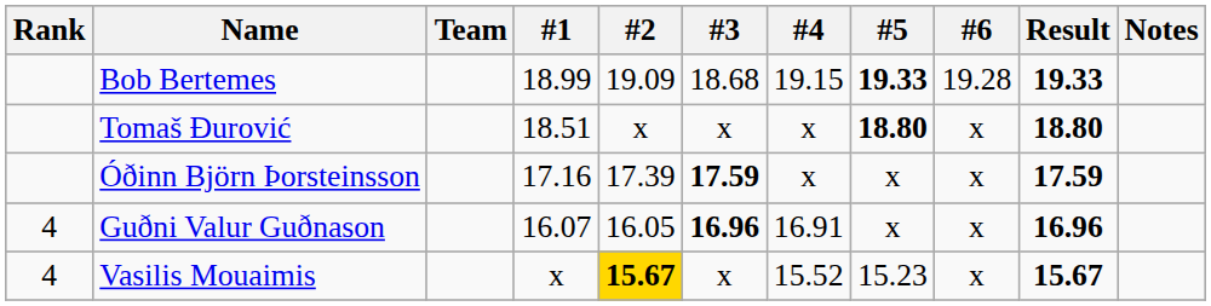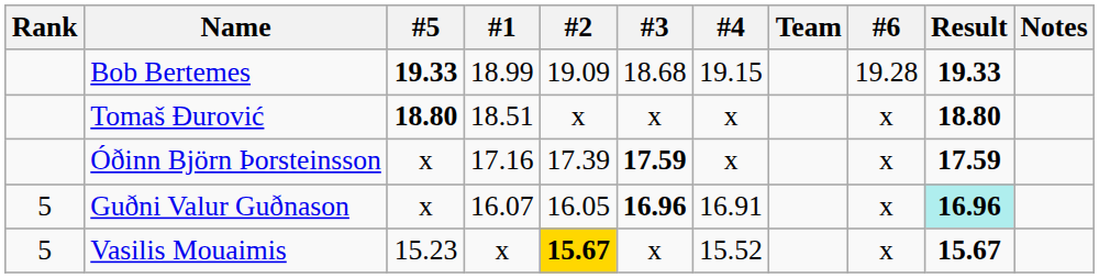columns swapped: Team <-> #5
Guðni Valur Guðnason | Rank: 4 -> 5
Guðni Valur Guðnason | Result: no background -> paleturquoise background
Vasilis Mouaimis | Rank: 4 -> 5
